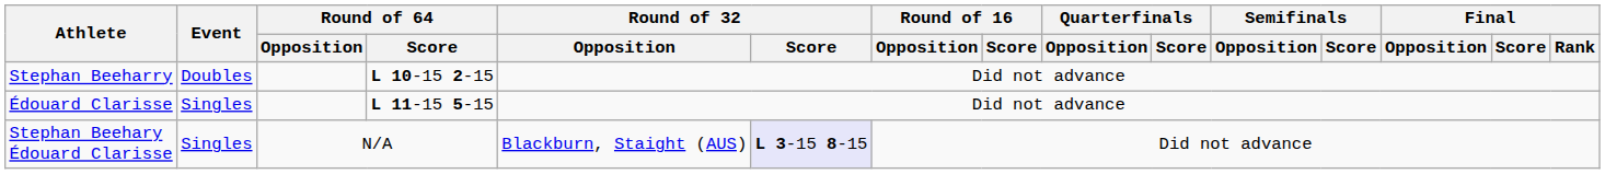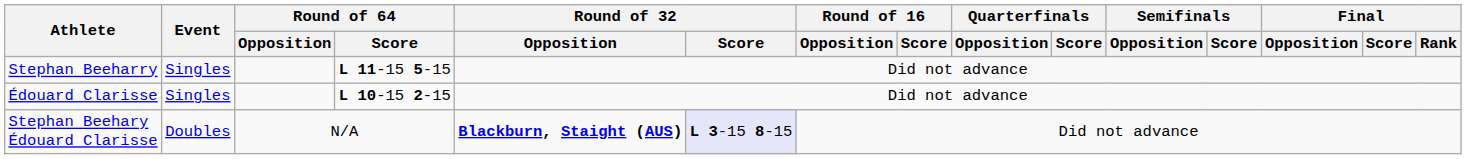Stephan Beeharry | Event: Doubles -> Singles
Stephan Beeharry | Round of 64 / Score: L 10-15 2-15 -> L 11-15 5-15
Édouard Clarisse | Round of 64 / Score: L 11-15 5-15 -> L 10-15 2-15
Stephan Beehary Édouard Clarisse | Event: Singles -> Doubles
Stephan Beehary Édouard Clarisse | Round of 32 / Opposition: normal -> bold
